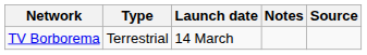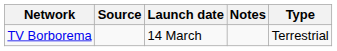columns swapped: Type <-> Source
